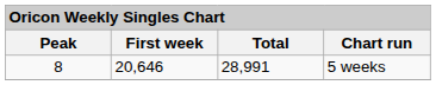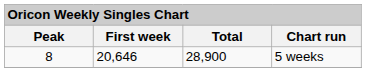5 weeks | Total: 28,991 -> 28,900
